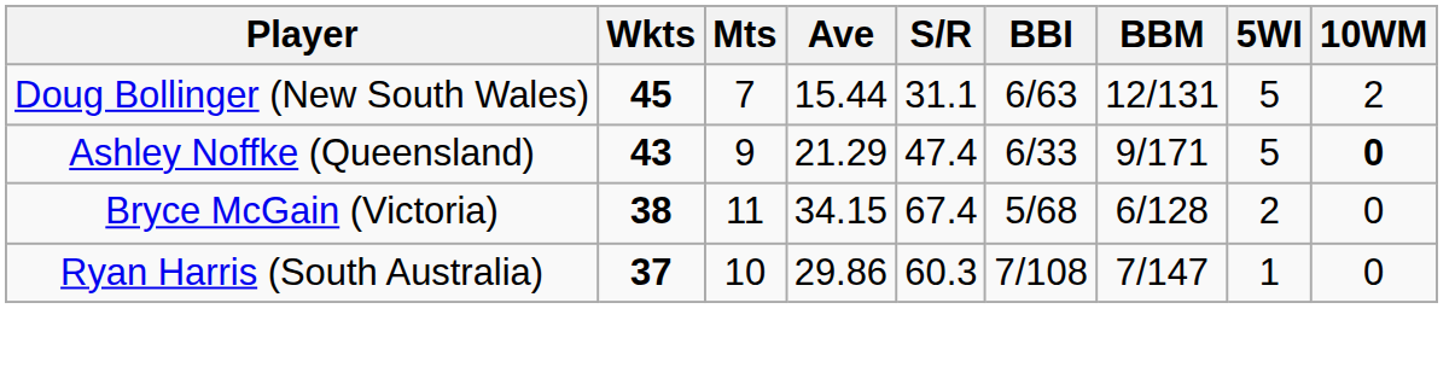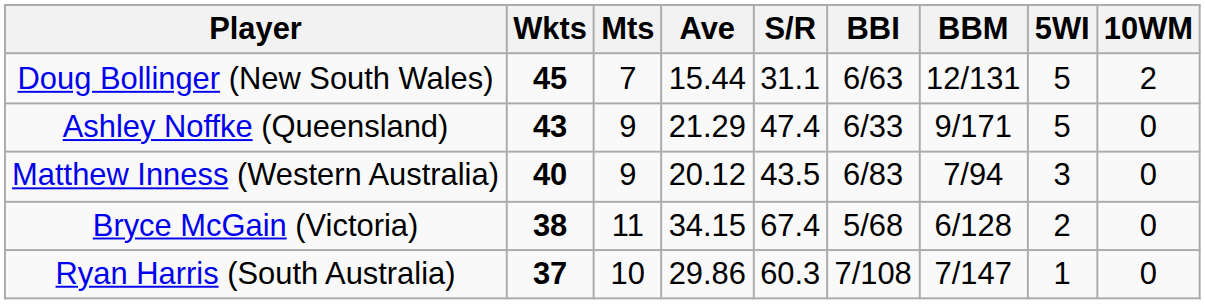Ashley Noffke (Queensland) | 10WM: bold -> normal
+ row: Matthew Inness (Western Australia) | 40 | 9 | 20.12 | 43.5 | 6/83 | 7/94 | 3 | 0
